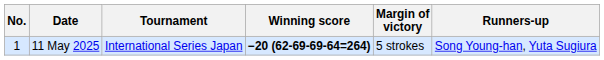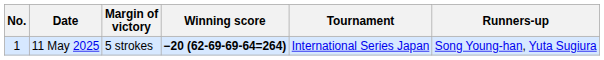columns swapped: Tournament <-> Margin of victory
